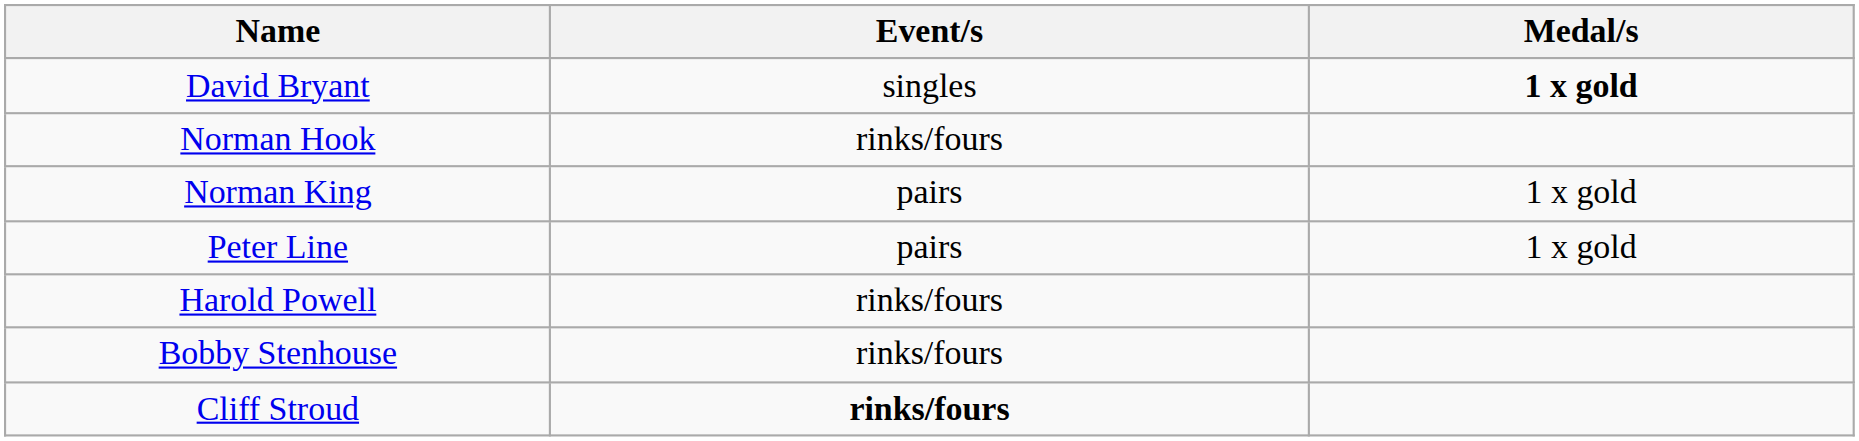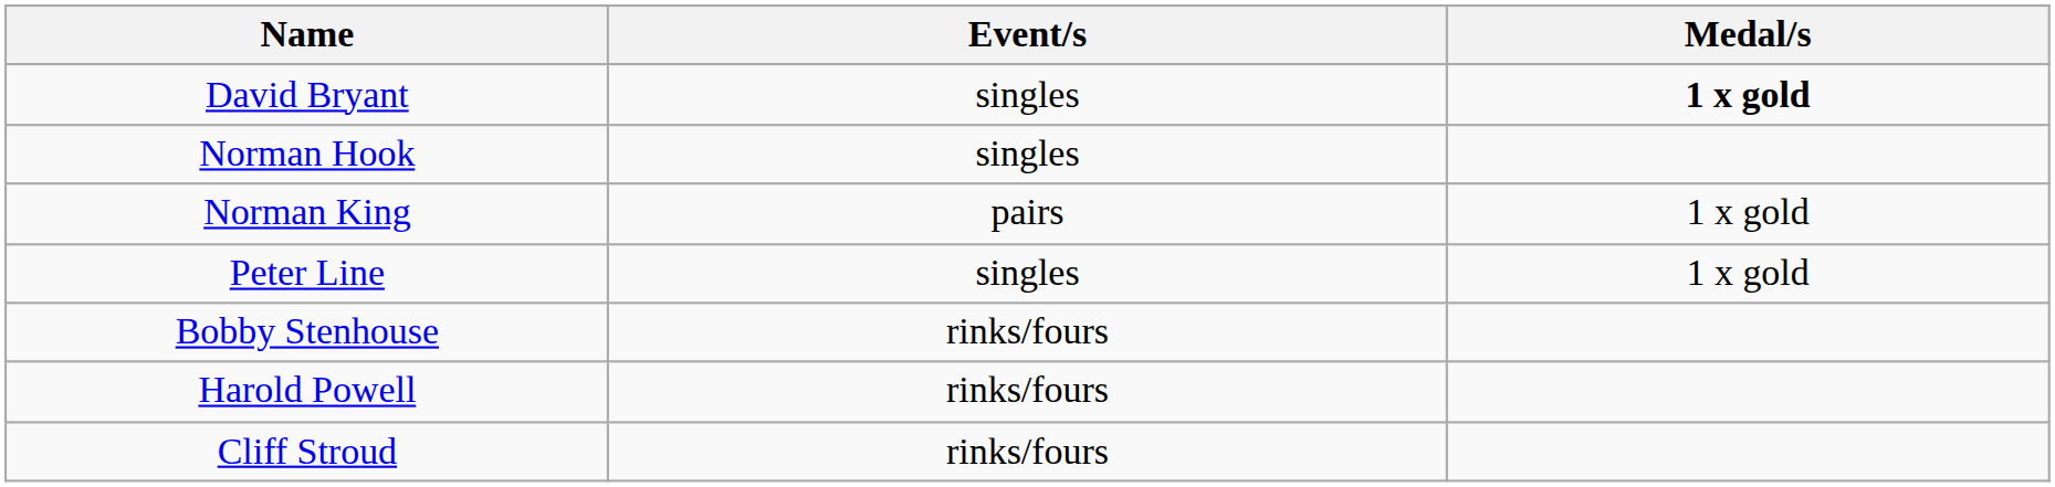Norman Hook | Event/s: rinks/fours -> singles
Peter Line | Event/s: pairs -> singles
rows swapped: Harold Powell <-> Bobby Stenhouse
Cliff Stroud | Event/s: bold -> normal
